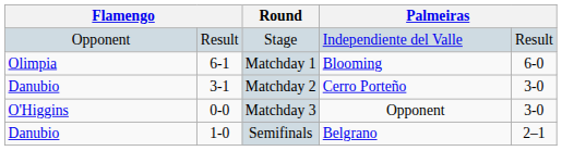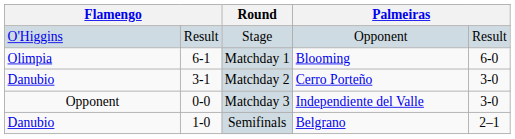Stage | column 1: Opponent -> O'Higgins
Stage | column 5: Independiente del Valle -> Opponent
Matchday 3 | column 1: O'Higgins -> Opponent
Matchday 3 | column 5: Opponent -> Independiente del Valle
